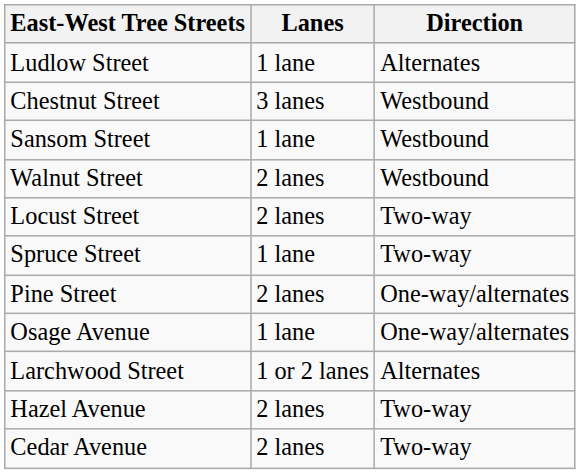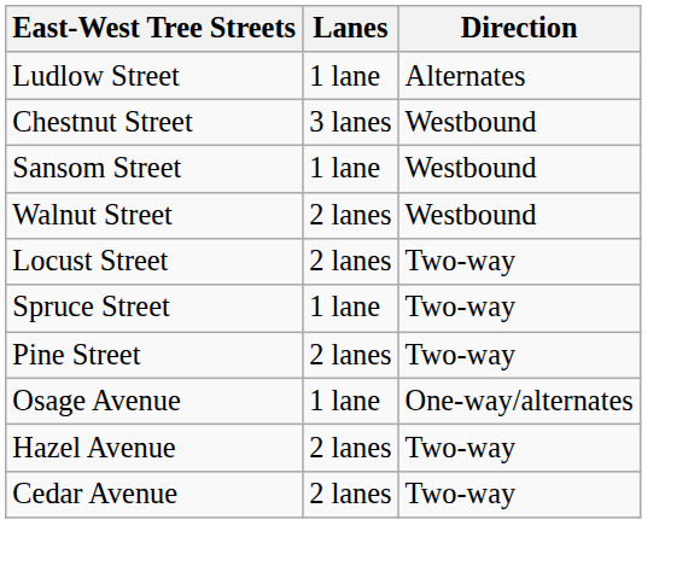Pine Street | Direction: One-way/alternates -> Two-way
- row: Larchwood Street | 1 or 2 lanes | Alternates
